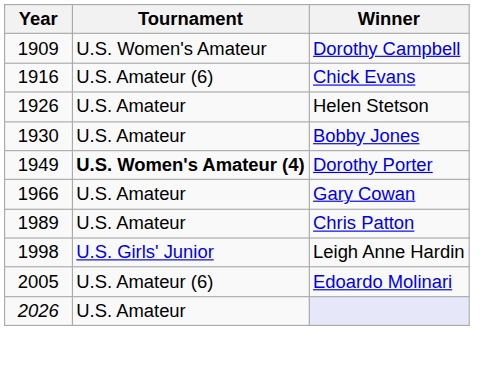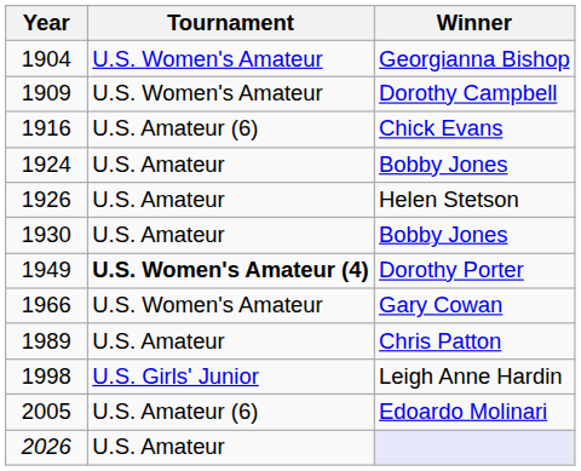+ row: 1904 | U.S. Women's Amateur | Georgianna Bishop
+ row: 1924 | U.S. Amateur | Bobby Jones
Gary Cowan | Tournament: U.S. Amateur -> U.S. Women's Amateur
